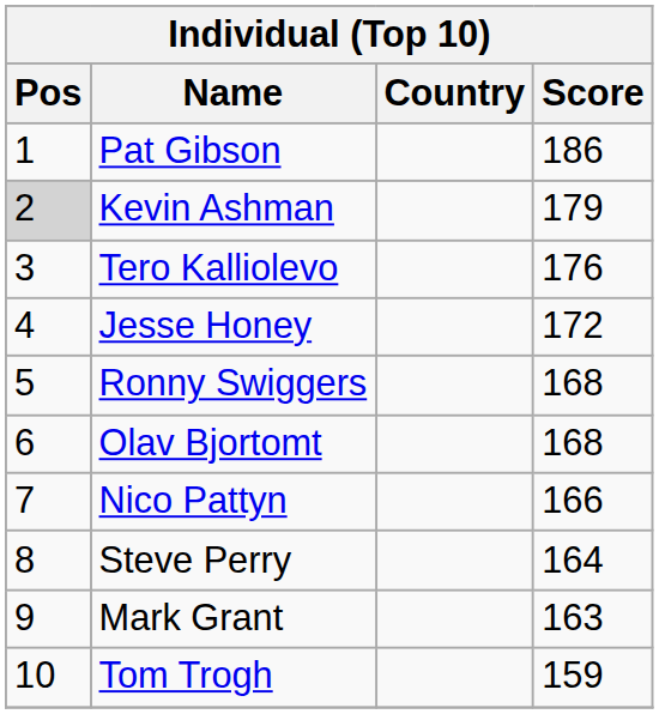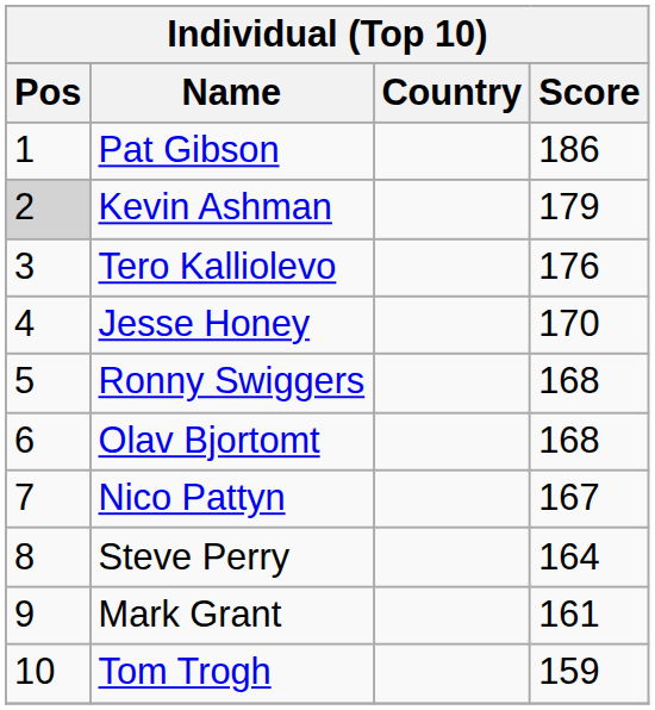Jesse Honey | Score: 172 -> 170
Nico Pattyn | Score: 166 -> 167
Mark Grant | Score: 163 -> 161
